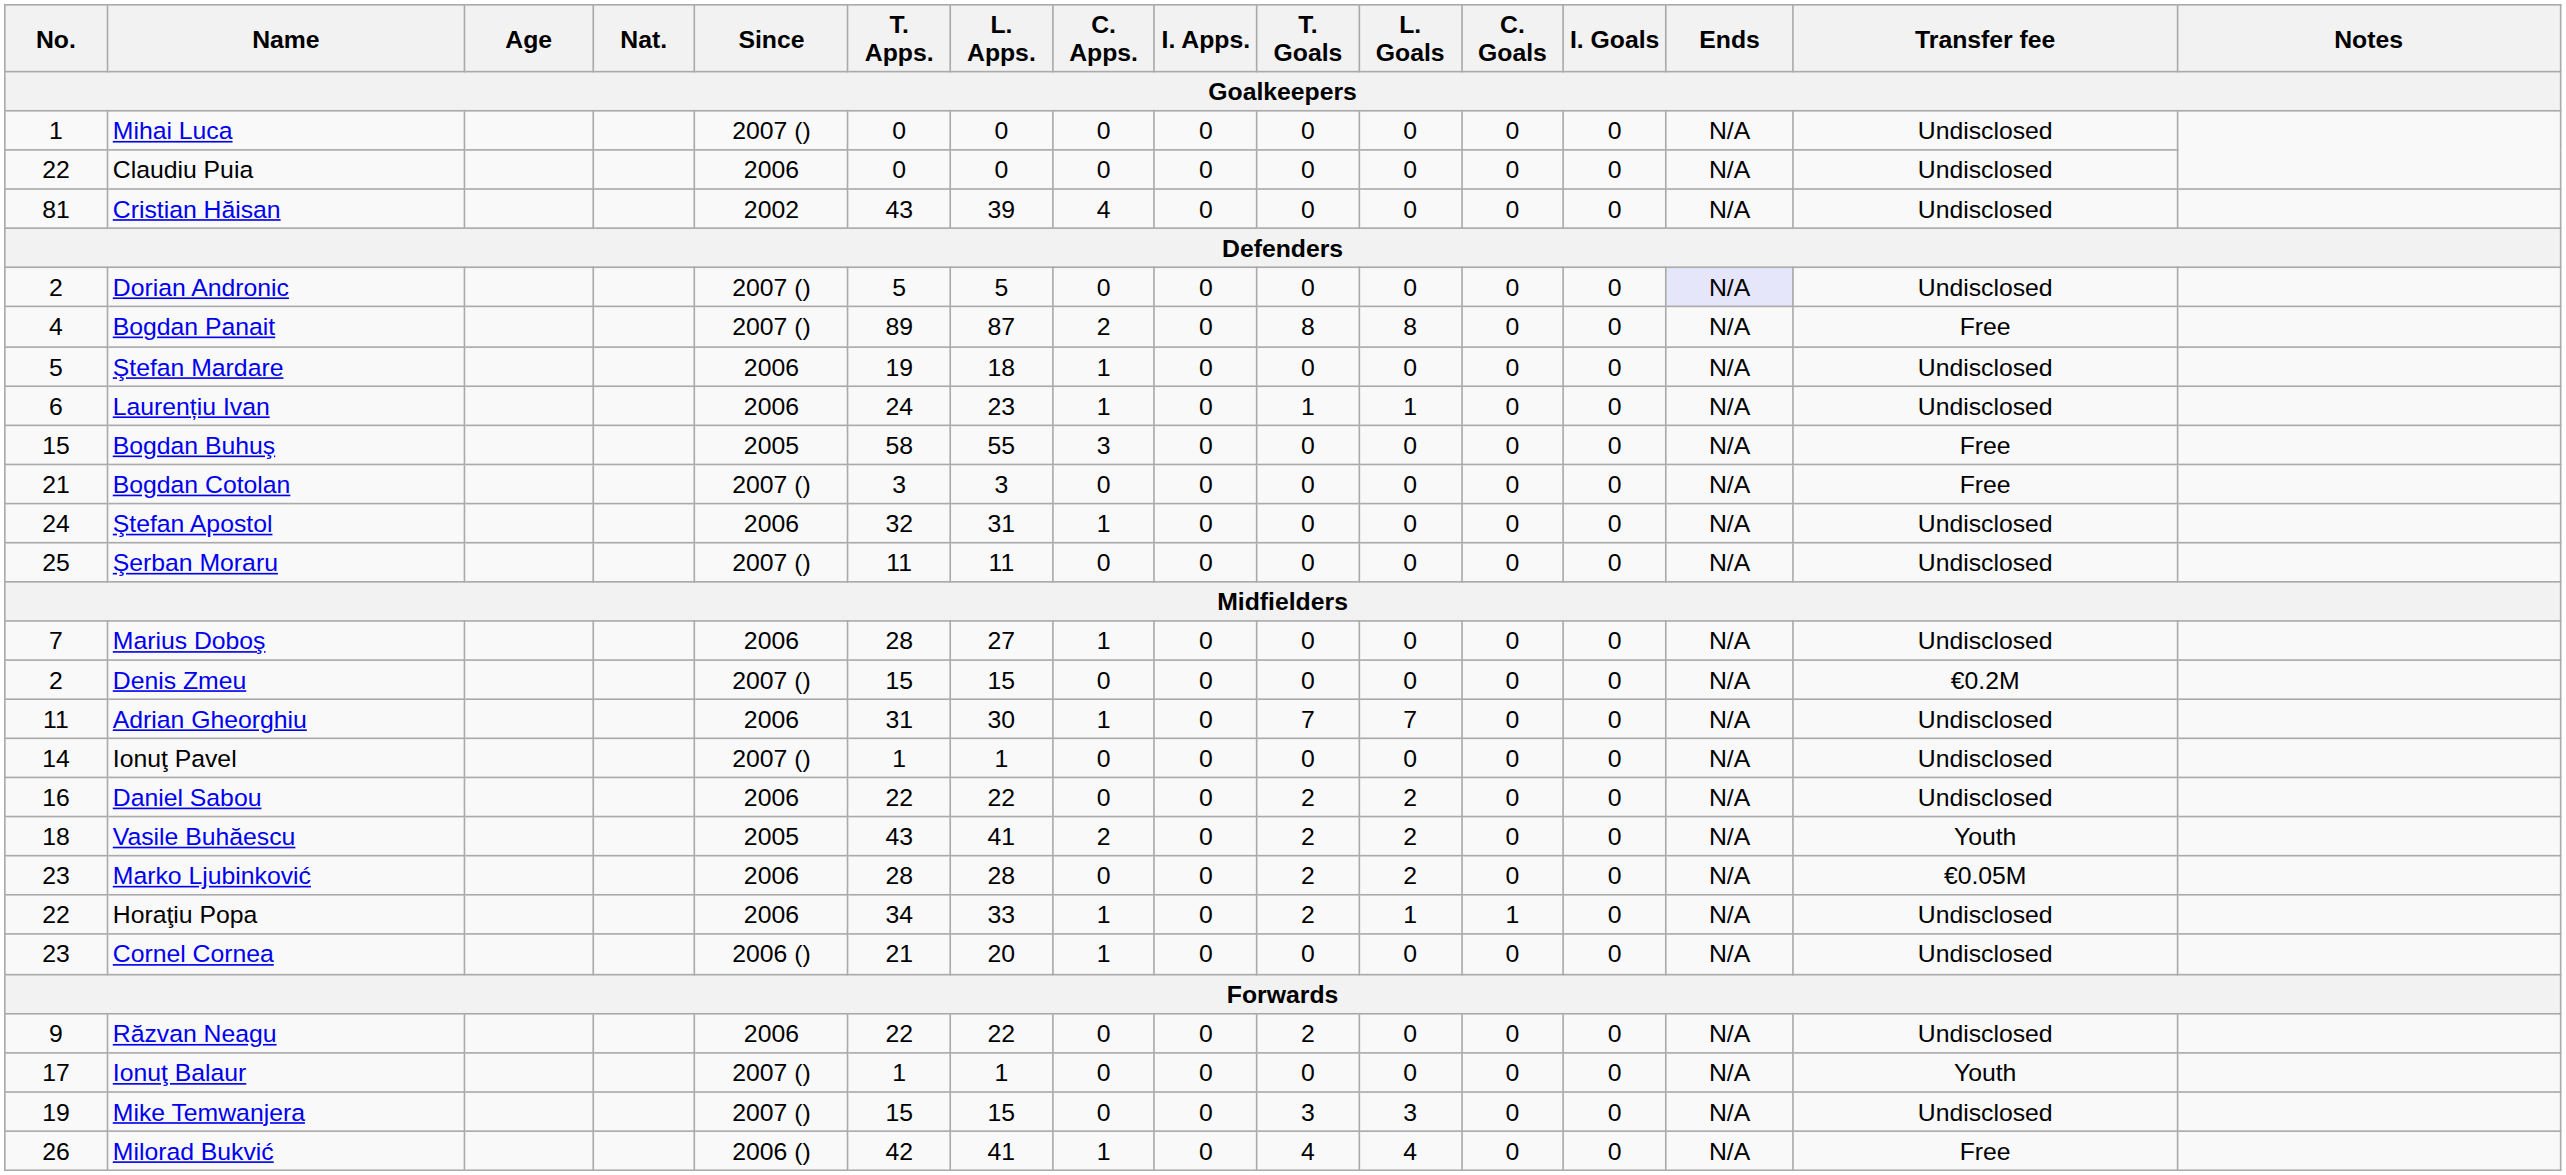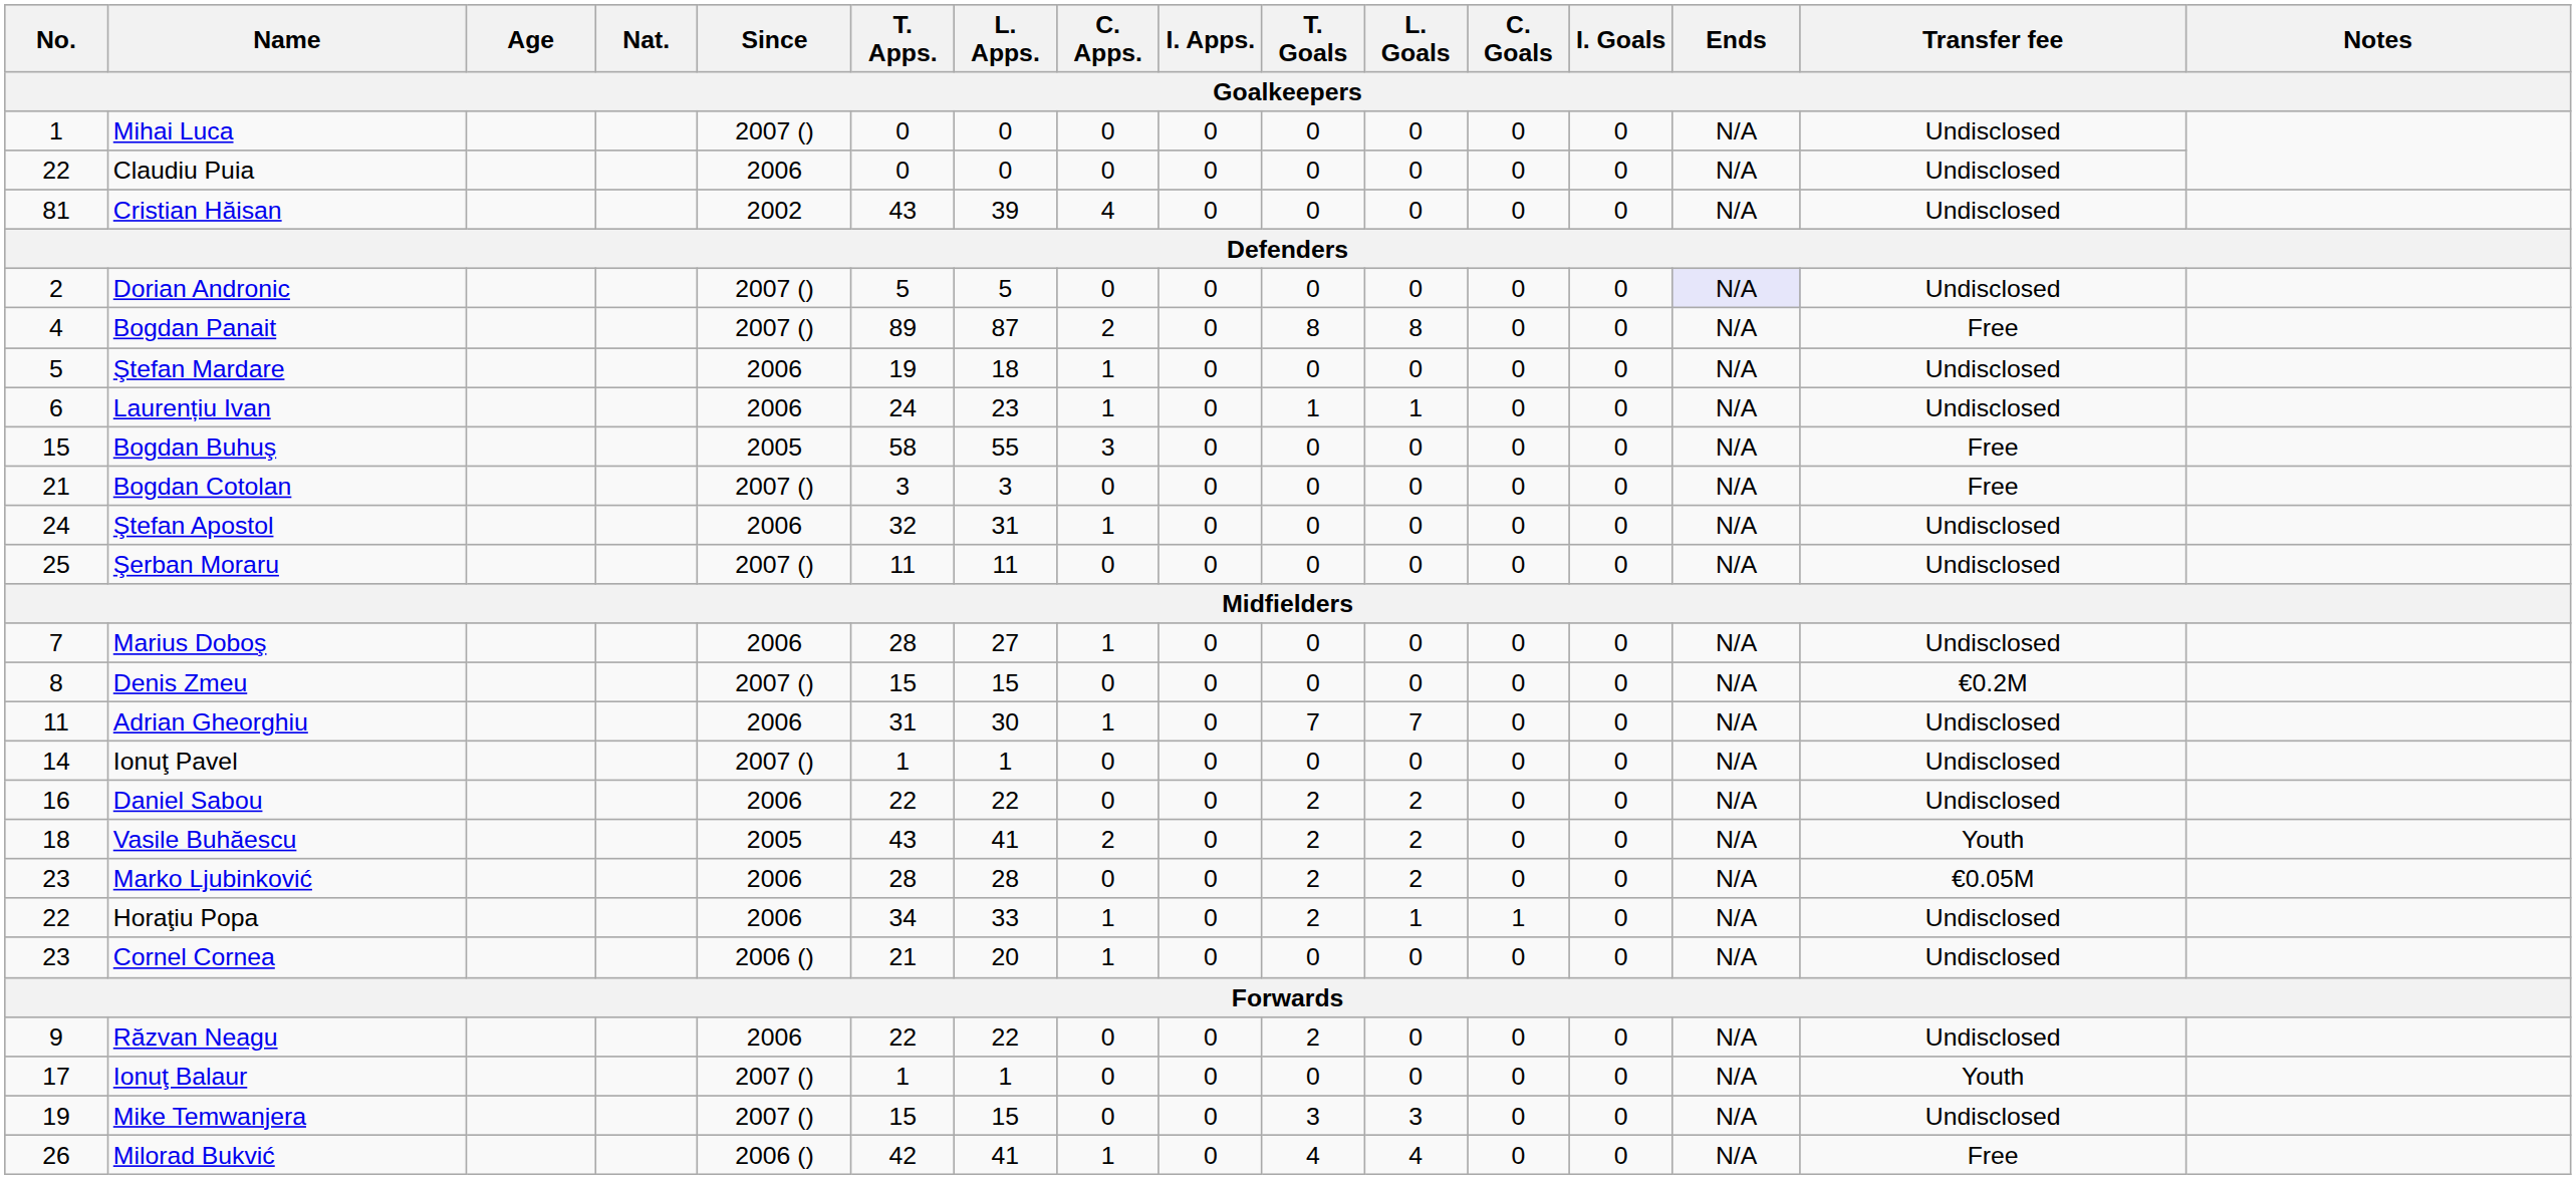Denis Zmeu | No.: 2 -> 8
